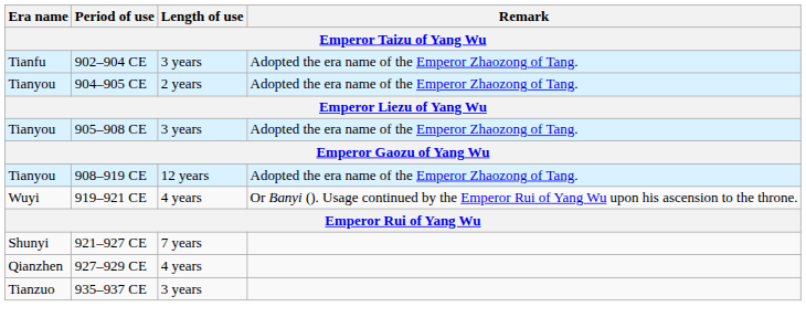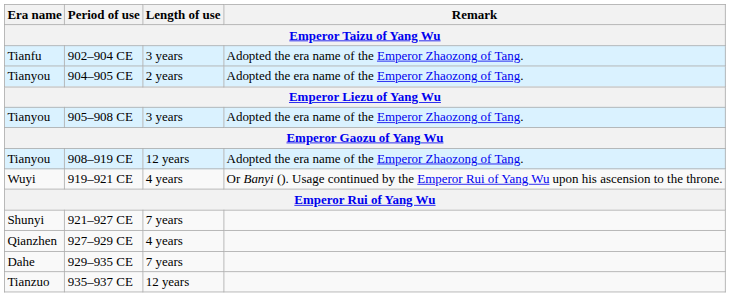+ row: Dahe | 929–935 CE | 7 years
935–937 CE | Length of use: 3 years -> 12 years
